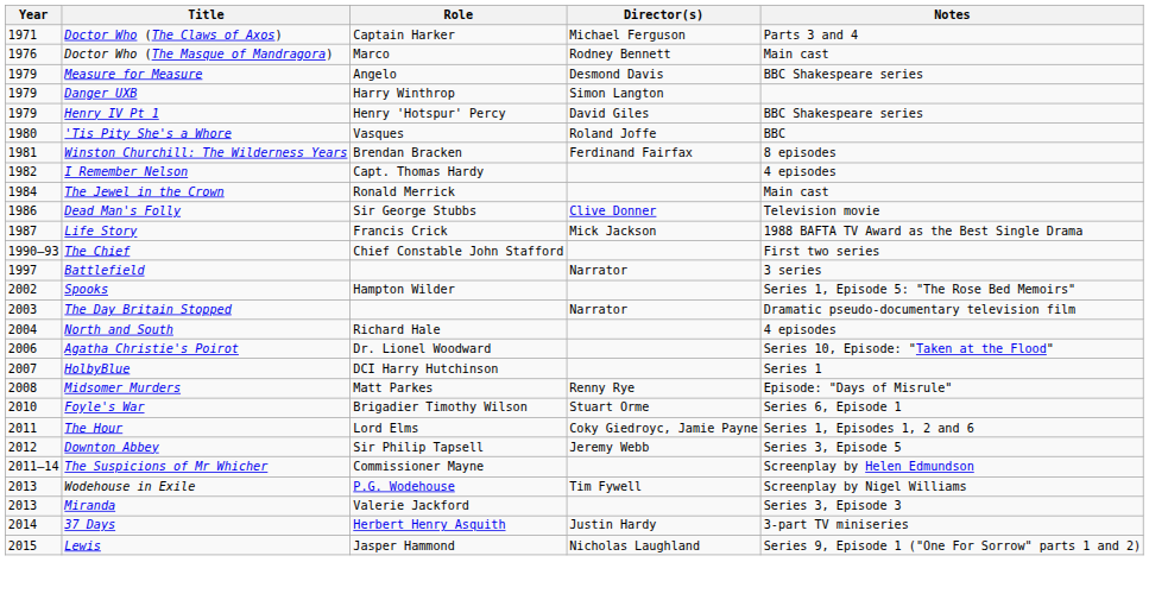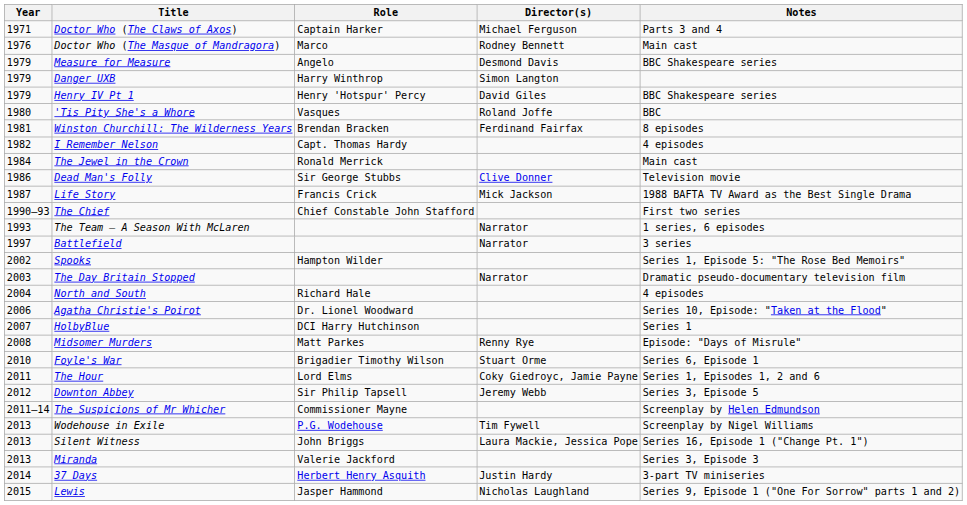+ row: 1993 | The Team – A Season With McLaren | Narrator | 1 series, 6 episodes
+ row: 2013 | Silent Witness | John Briggs | Laura Mackie, Jessica Pope | Series 16, Episode 1 ("Change Pt. 1")
